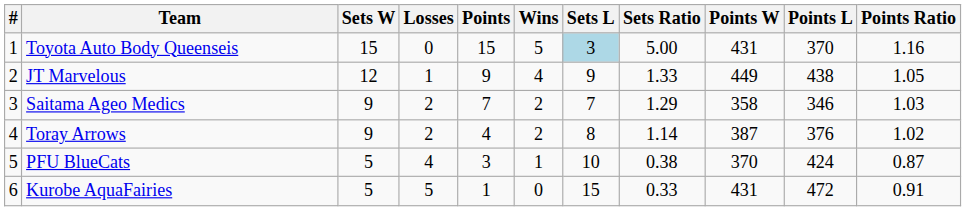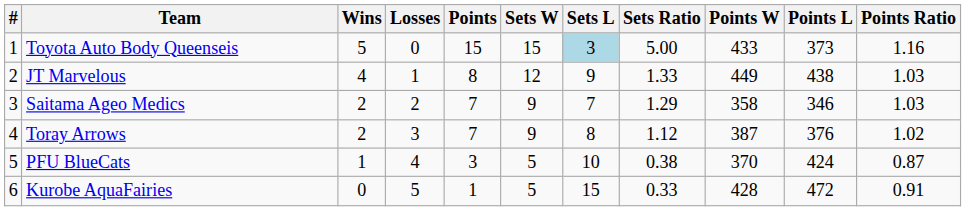columns swapped: Wins <-> Sets W
Toyota Auto Body Queenseis | Points W: 431 -> 433
Toyota Auto Body Queenseis | Points L: 370 -> 373
JT Marvelous | Points: 9 -> 8
JT Marvelous | Points Ratio: 1.05 -> 1.03
Toray Arrows | Losses: 2 -> 3
Toray Arrows | Points: 4 -> 7
Toray Arrows | Sets Ratio: 1.14 -> 1.12
Kurobe AquaFairies | Points W: 431 -> 428
